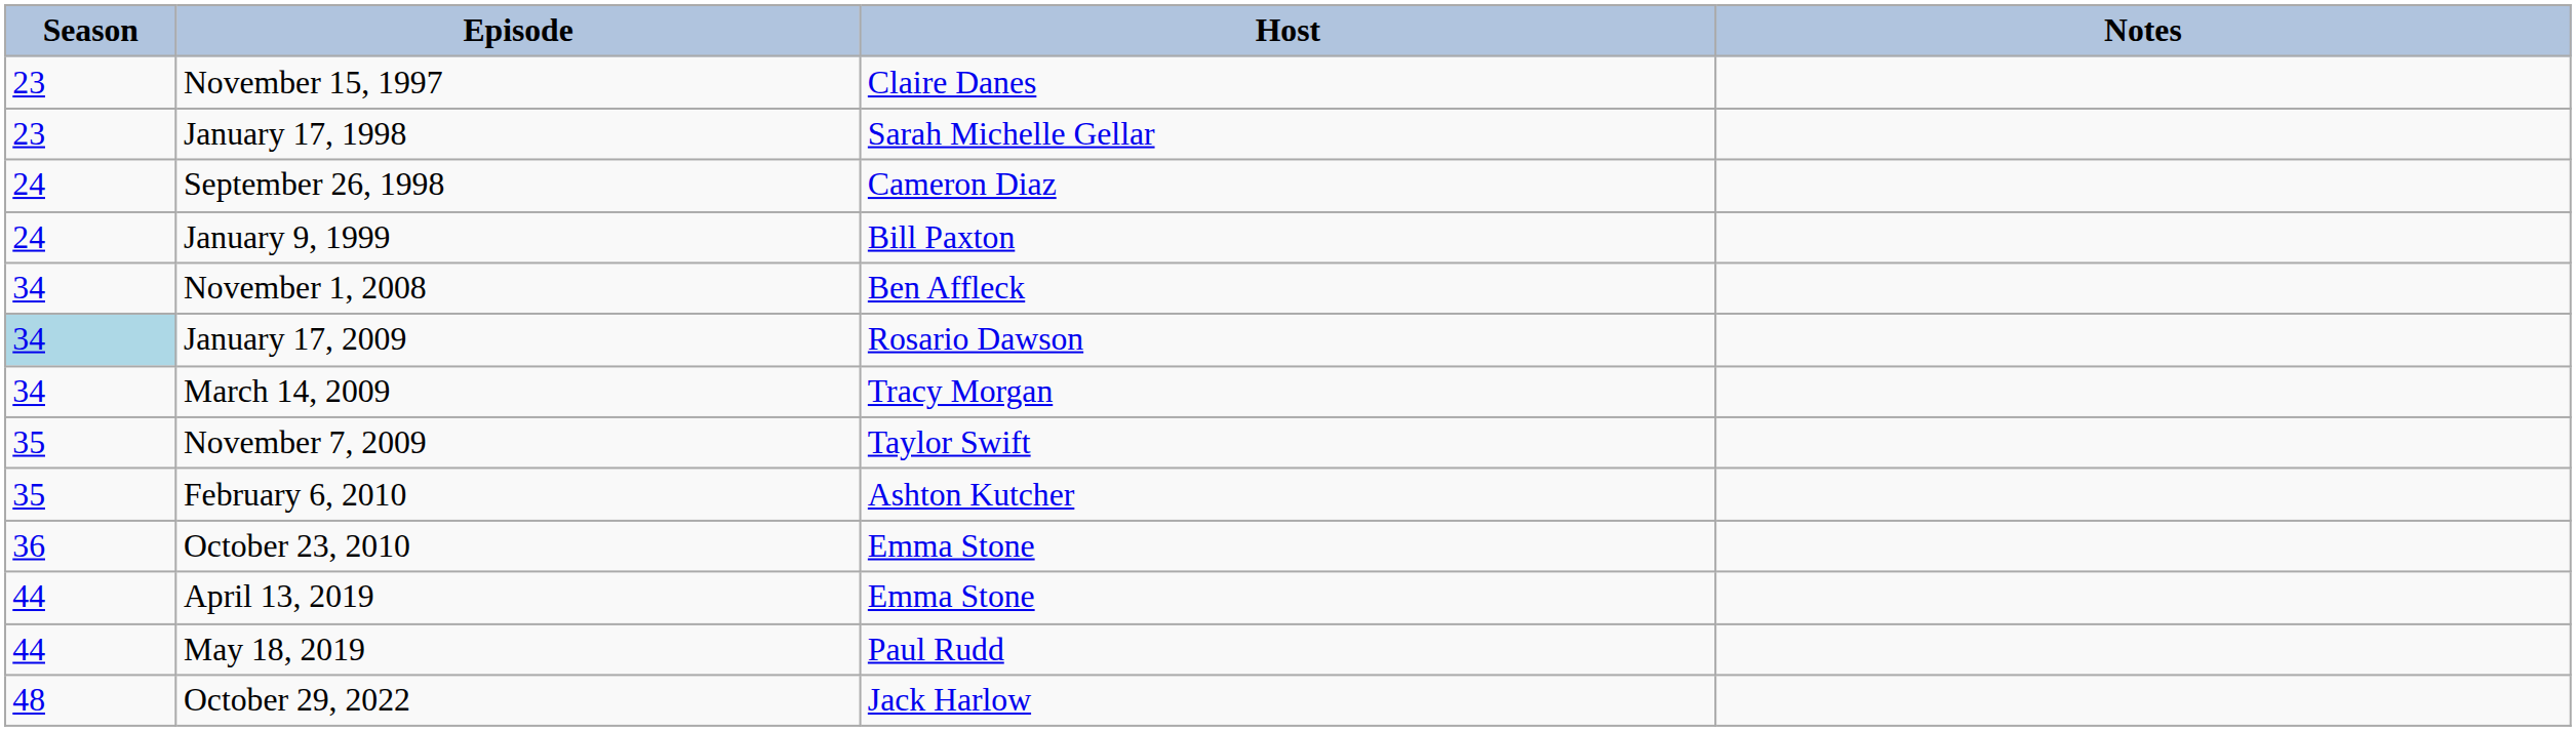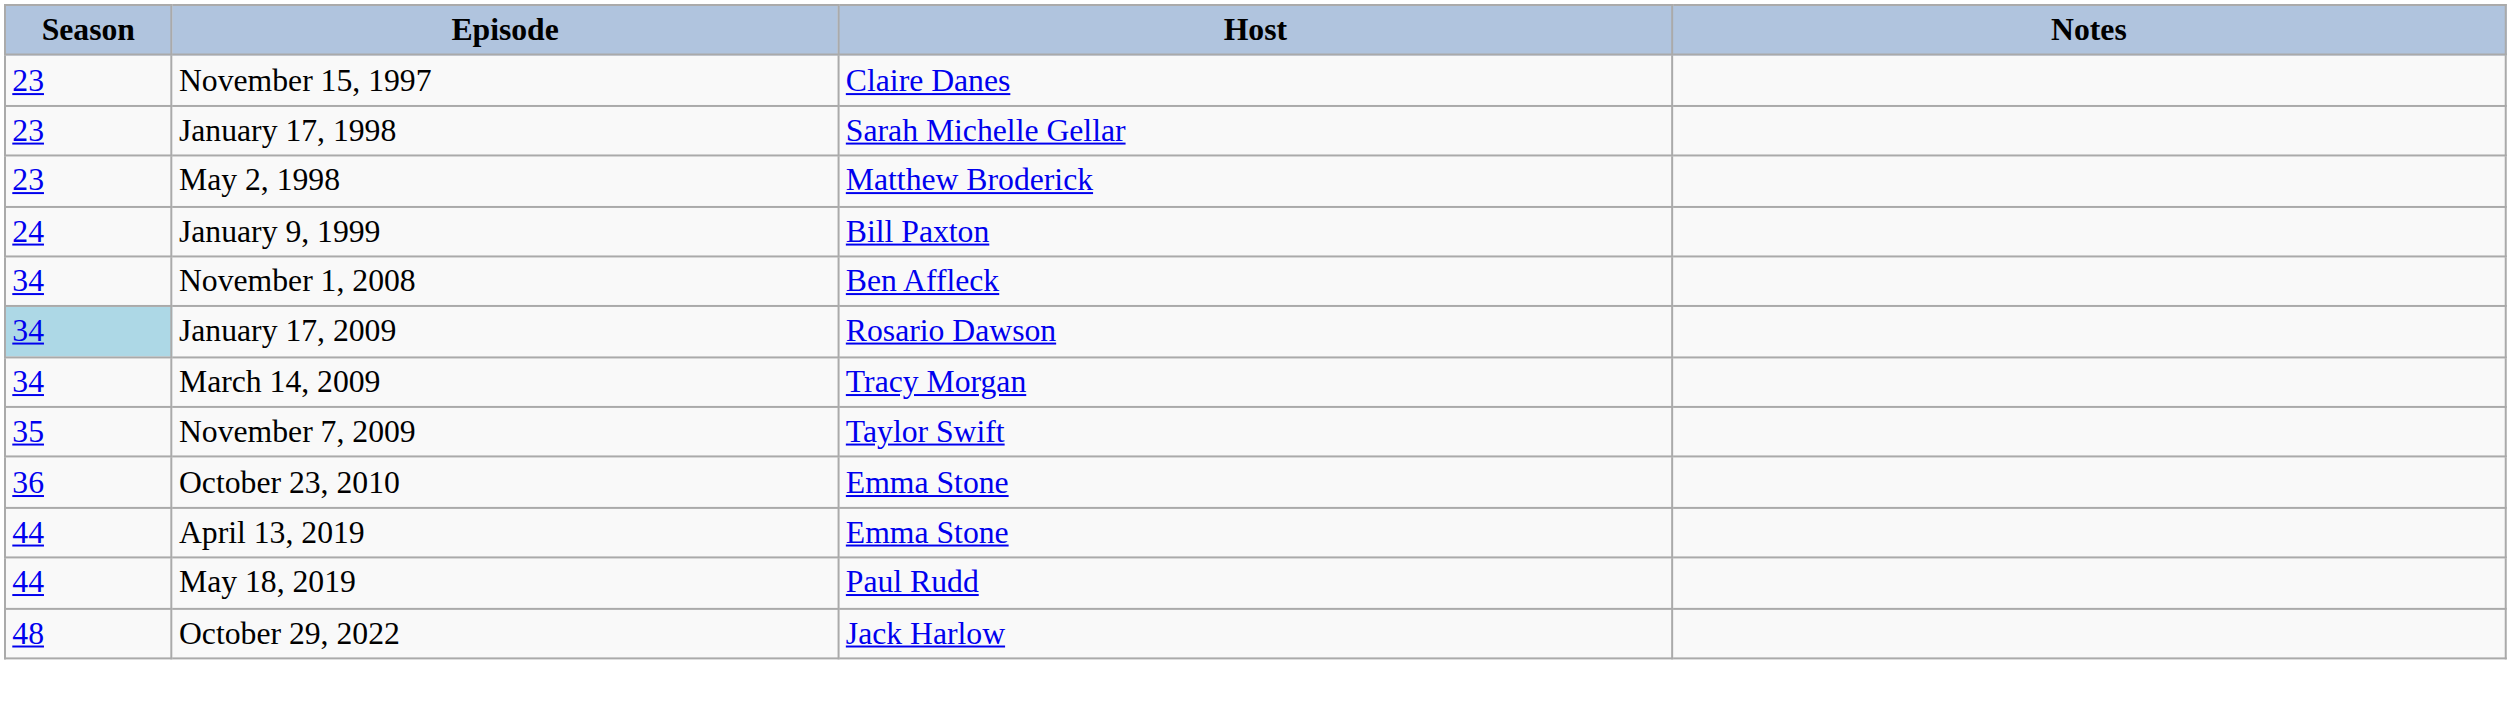+ row: 23 | May 2, 1998 | Matthew Broderick
- row: 24 | September 26, 1998 | Cameron Diaz
- row: 35 | February 6, 2010 | Ashton Kutcher
